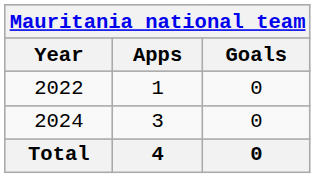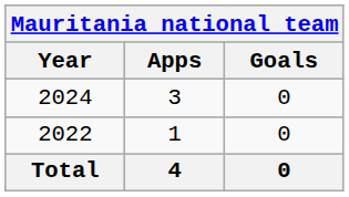rows swapped: 2022 <-> 2024
